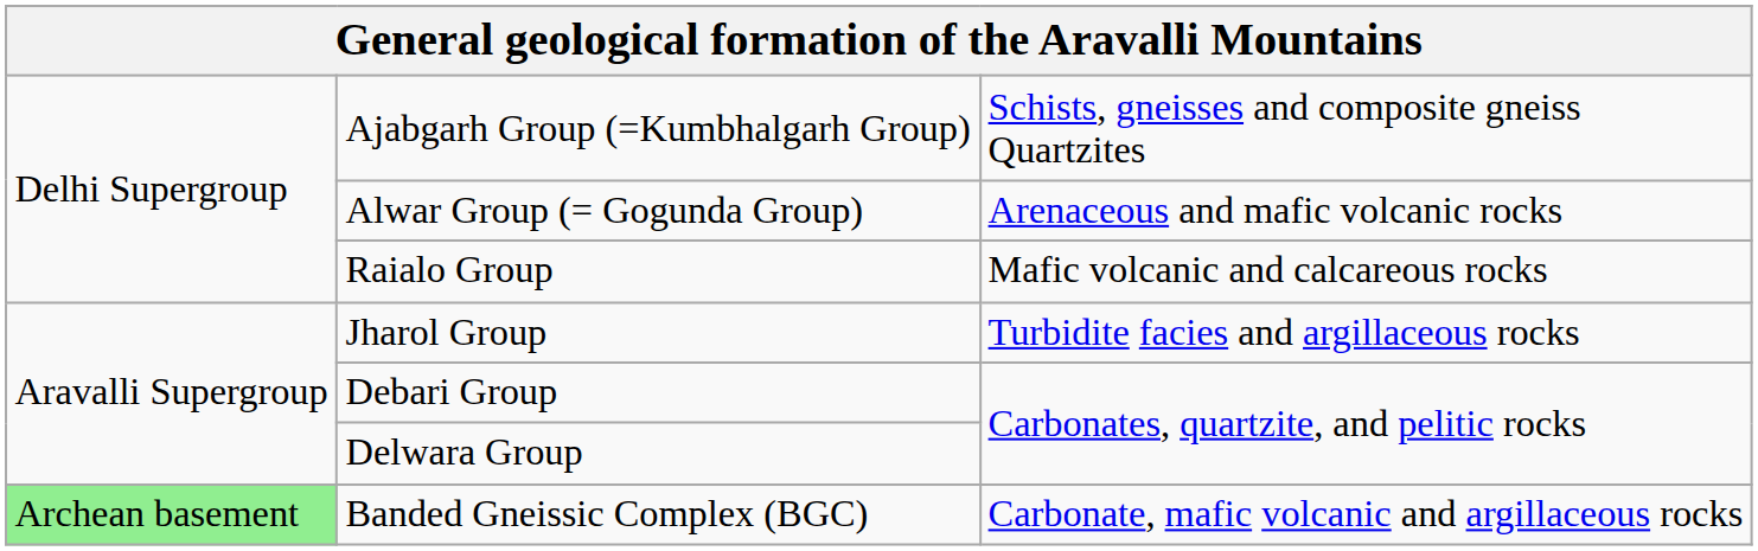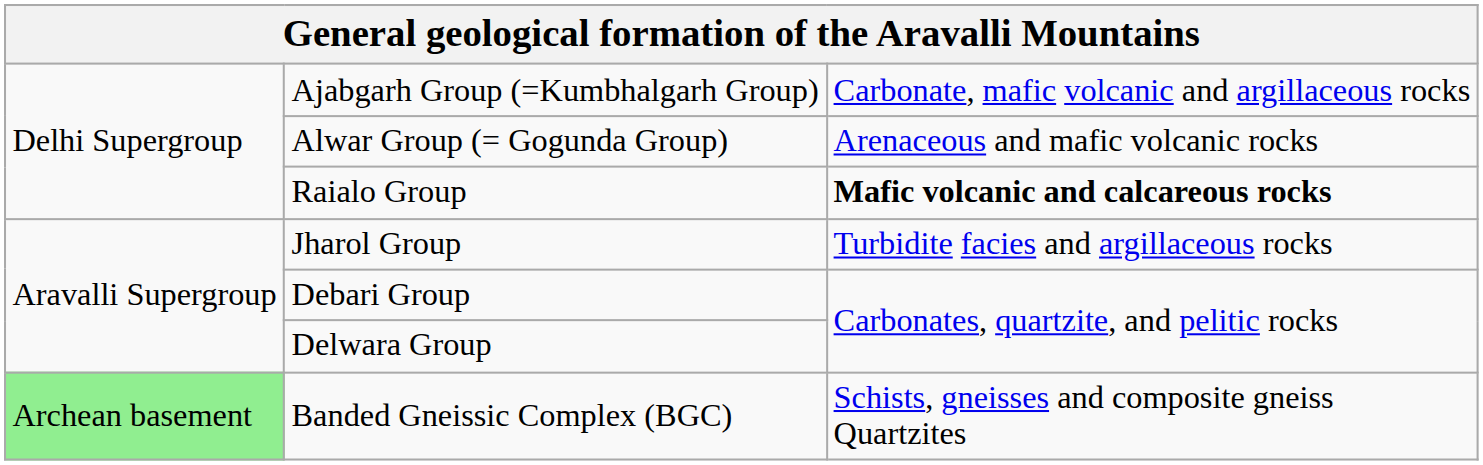Ajabgarh Group (=Kumbhalgarh Group) | column 3: Schists, gneisses and composite gneiss Quartzites -> Carbonate, mafic volcanic and argillaceous rocks
Raialo Group | column 3: normal -> bold
Banded Gneissic Complex (BGC) | column 3: Carbonate, mafic volcanic and argillaceous rocks -> Schists, gneisses and composite gneiss Quartzites
